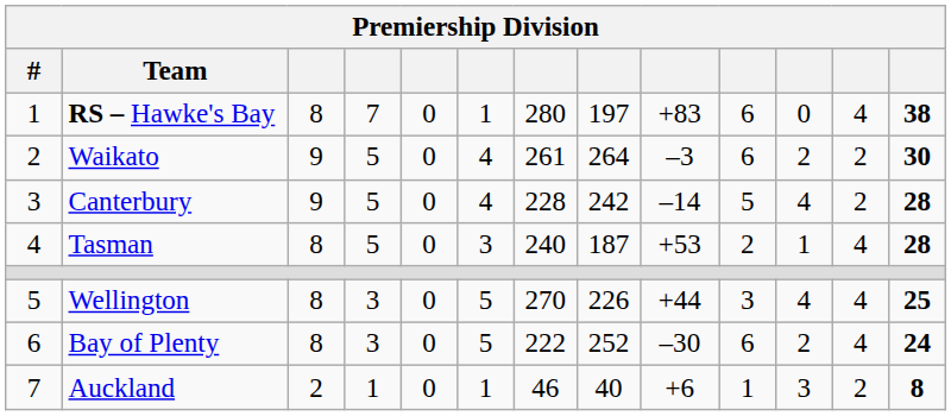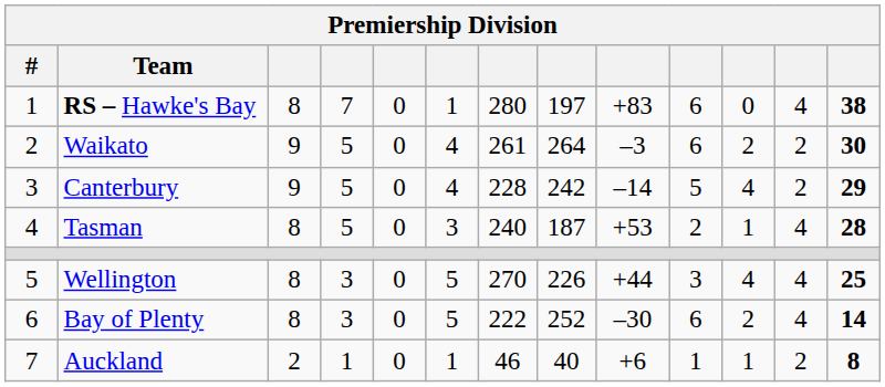Canterbury | column 13: 28 -> 29
Bay of Plenty | column 13: 24 -> 14
Auckland | column 11: 3 -> 1
